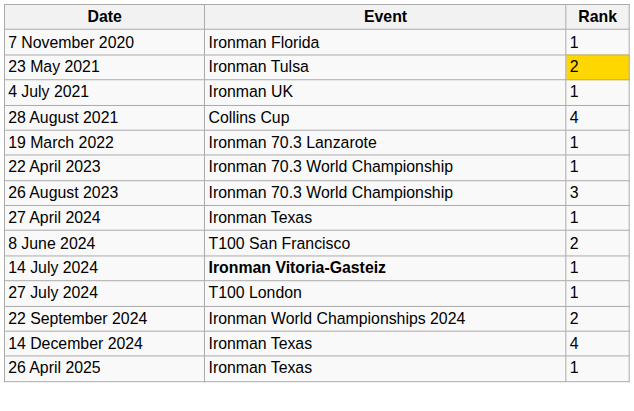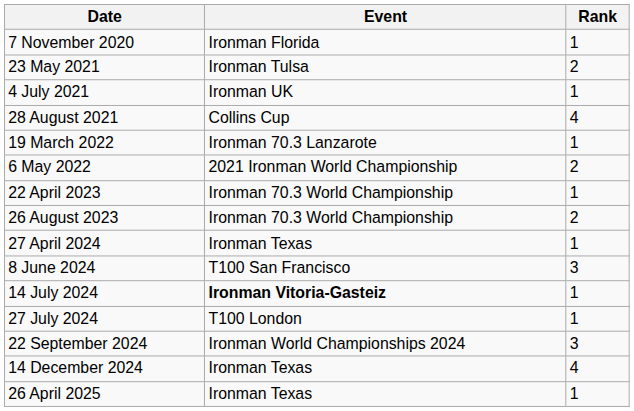23 May 2021 | Rank: gold background -> no background
+ row: 6 May 2022 | 2021 Ironman World Championship | 2
26 August 2023 | Rank: 3 -> 2
8 June 2024 | Rank: 2 -> 3
22 September 2024 | Rank: 2 -> 3
